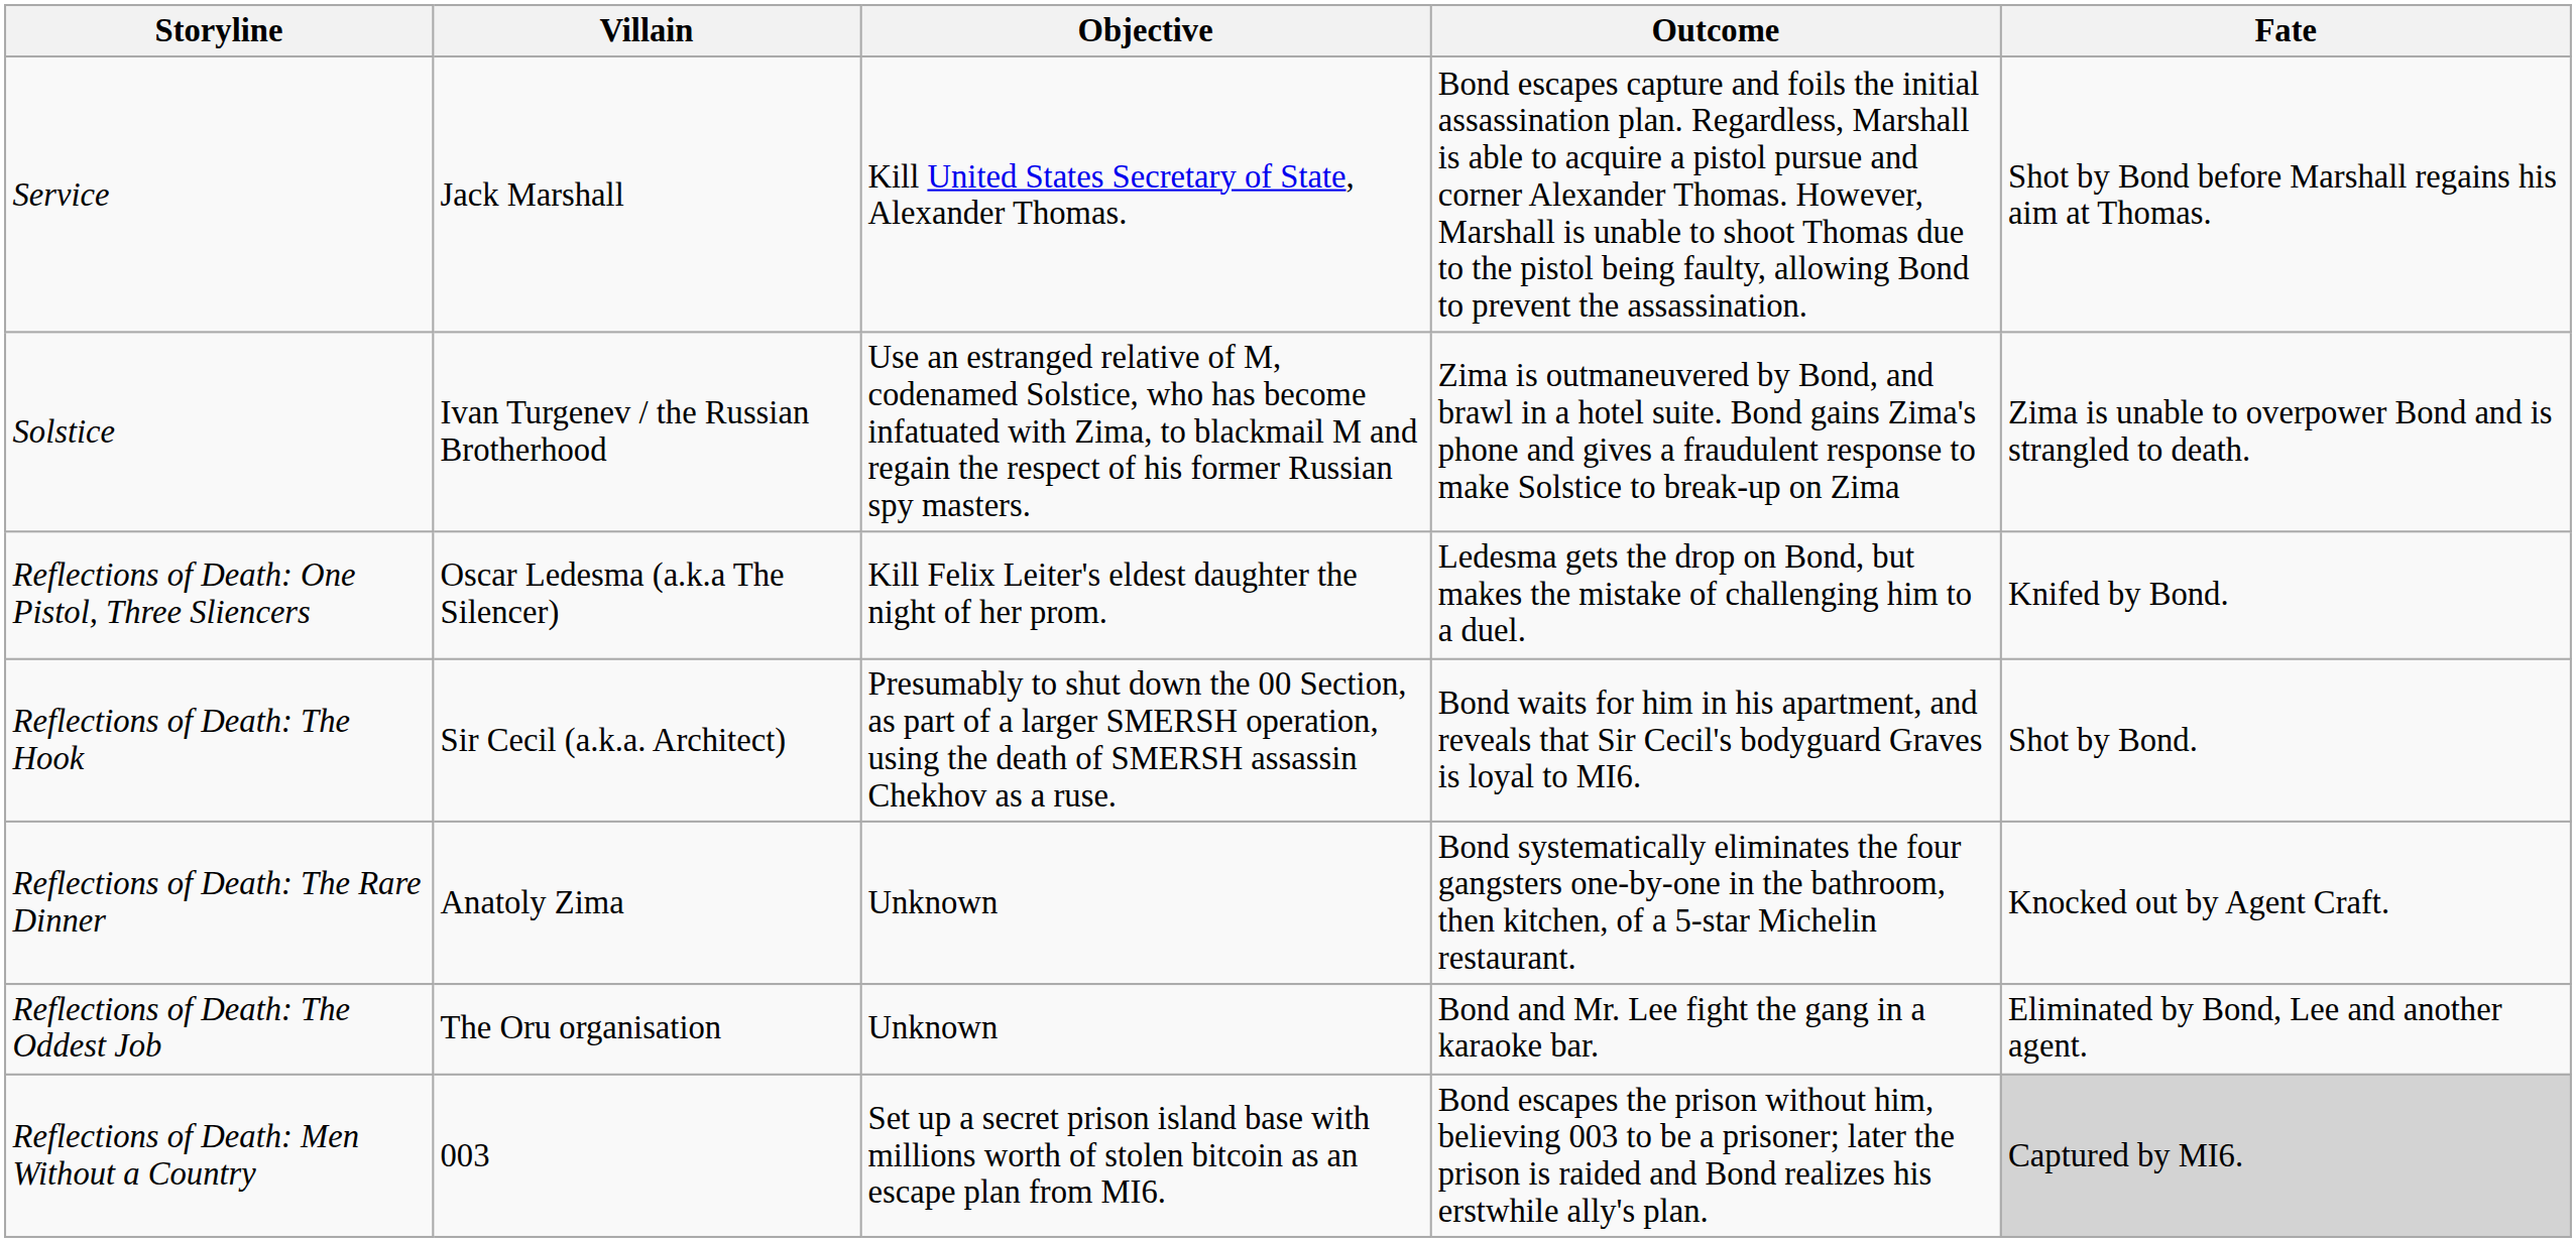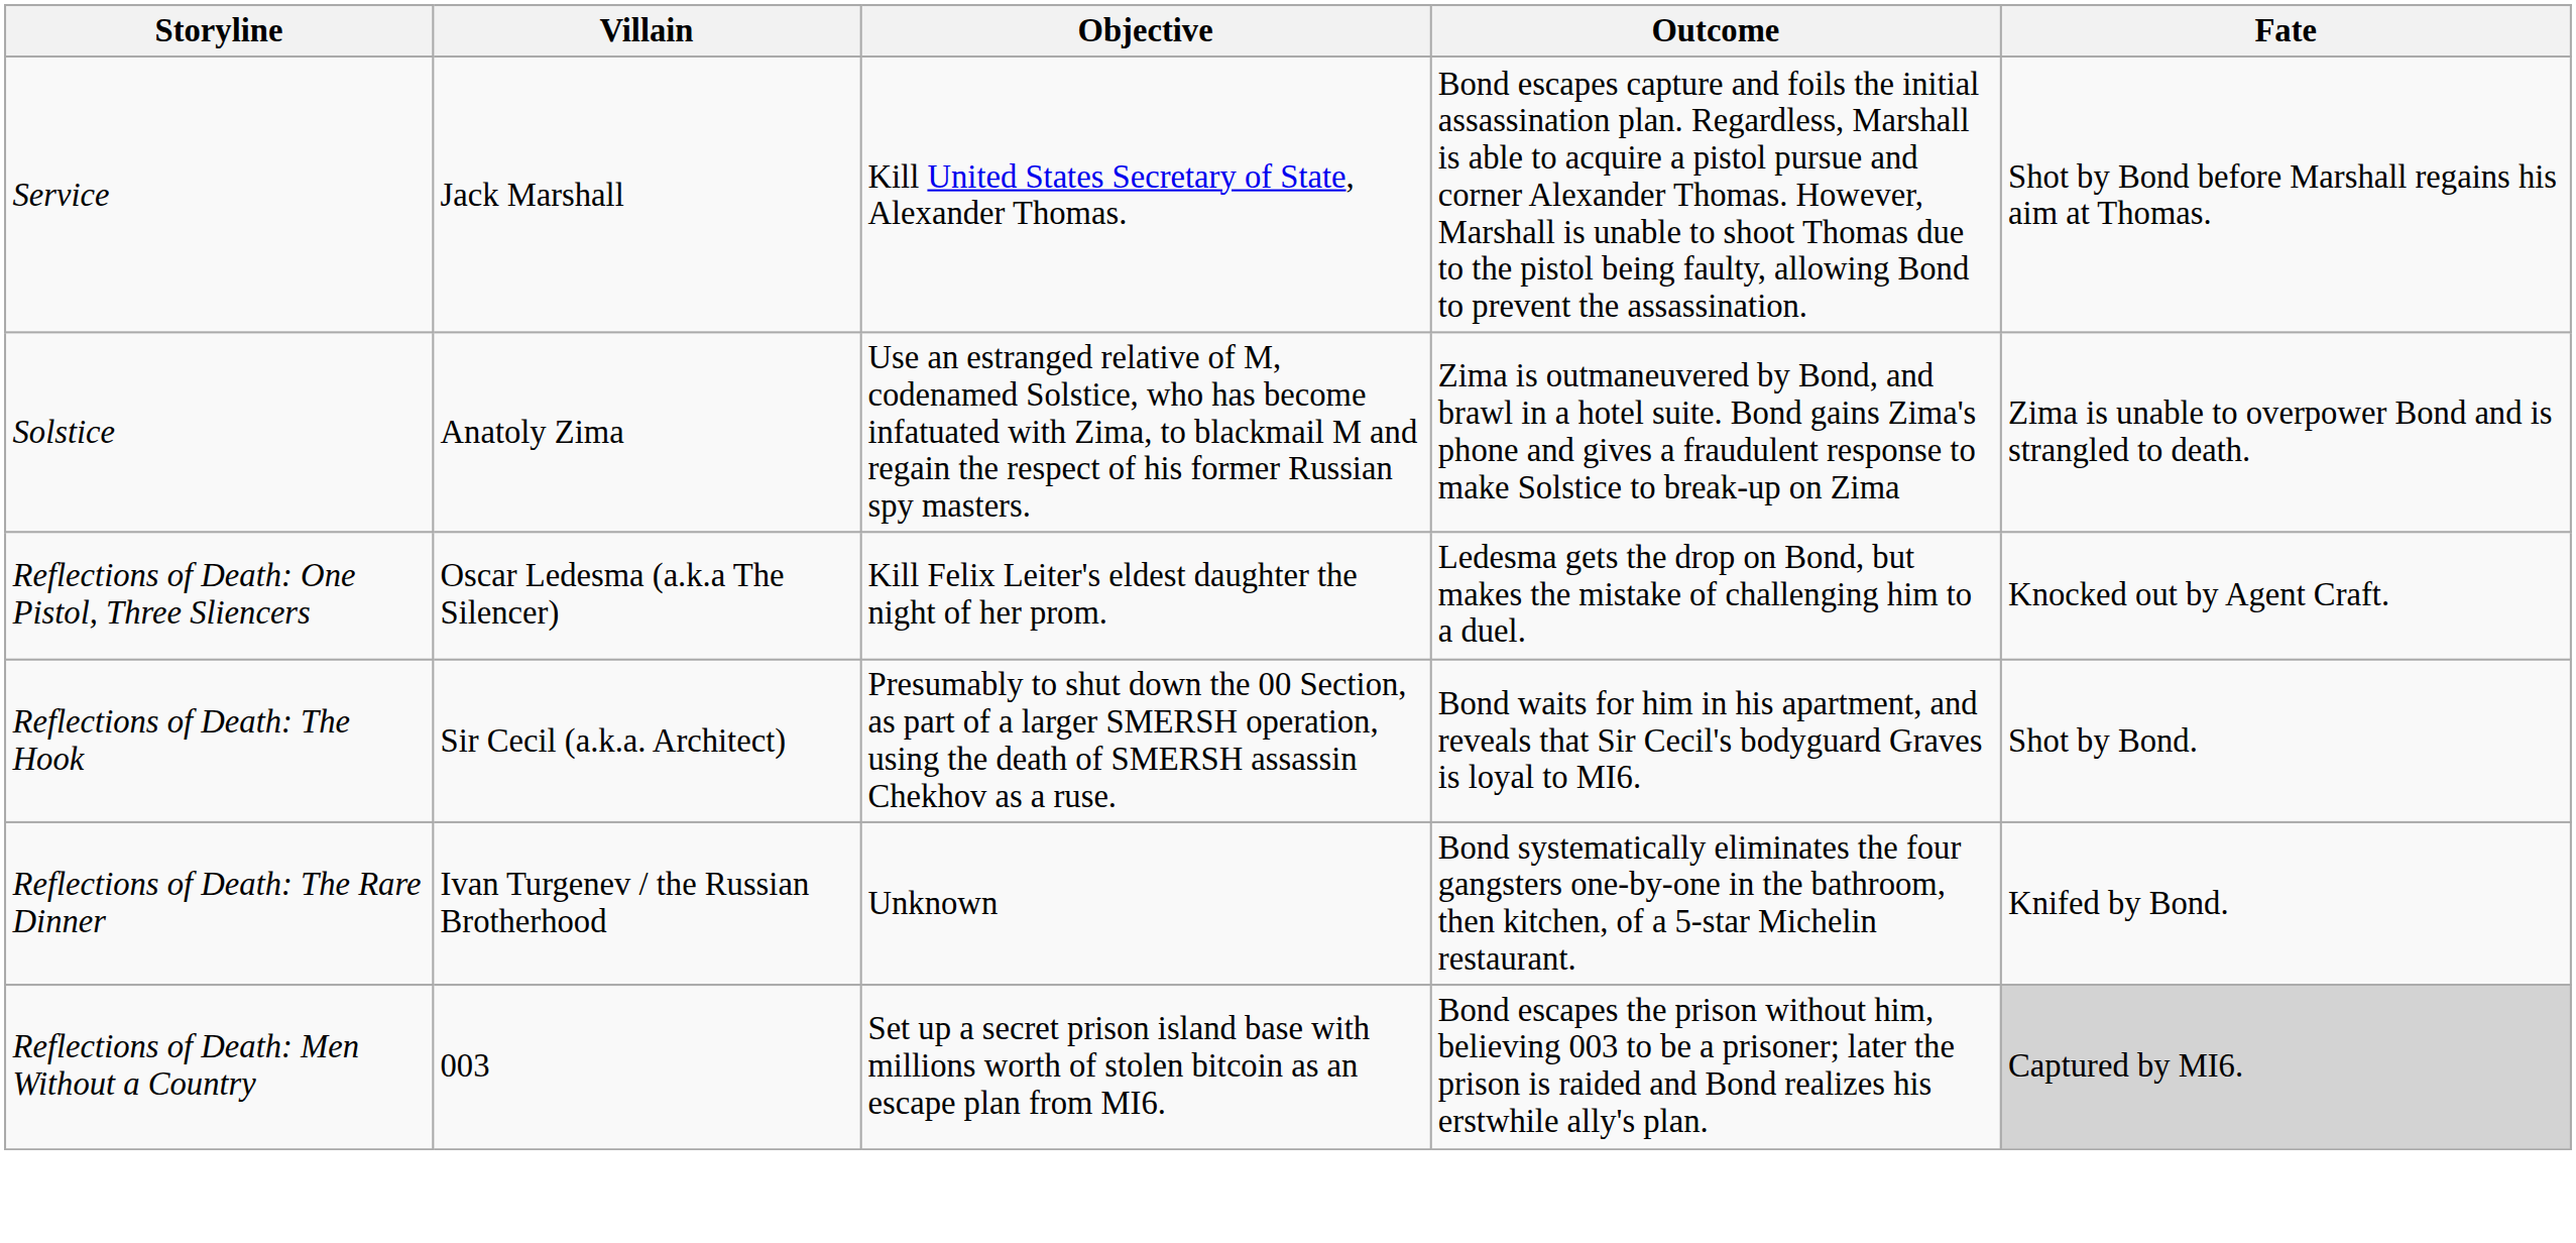Solstice | Villain: Ivan Turgenev / the Russian Brotherhood -> Anatoly Zima
Reflections of Death: One Pistol, Three Sliencers | Fate: Knifed by Bond. -> Knocked out by Agent Craft.
Reflections of Death: The Rare Dinner | Villain: Anatoly Zima -> Ivan Turgenev / the Russian Brotherhood
Reflections of Death: The Rare Dinner | Fate: Knocked out by Agent Craft. -> Knifed by Bond.
- row: Reflections of Death: The Oddest Job | The Oru organisation | Unknown | Bond and Mr. Lee fight the gang in a karaoke bar. | Eliminated by Bond, Lee and another agent.
